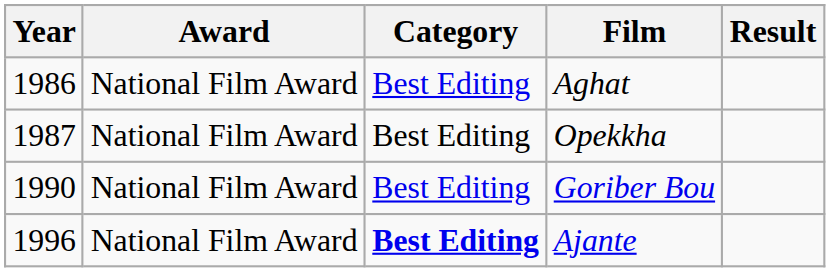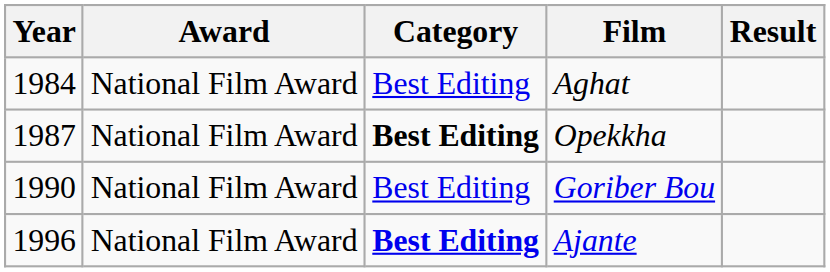Aghat | Year: 1986 -> 1984
Opekkha | Category: normal -> bold
